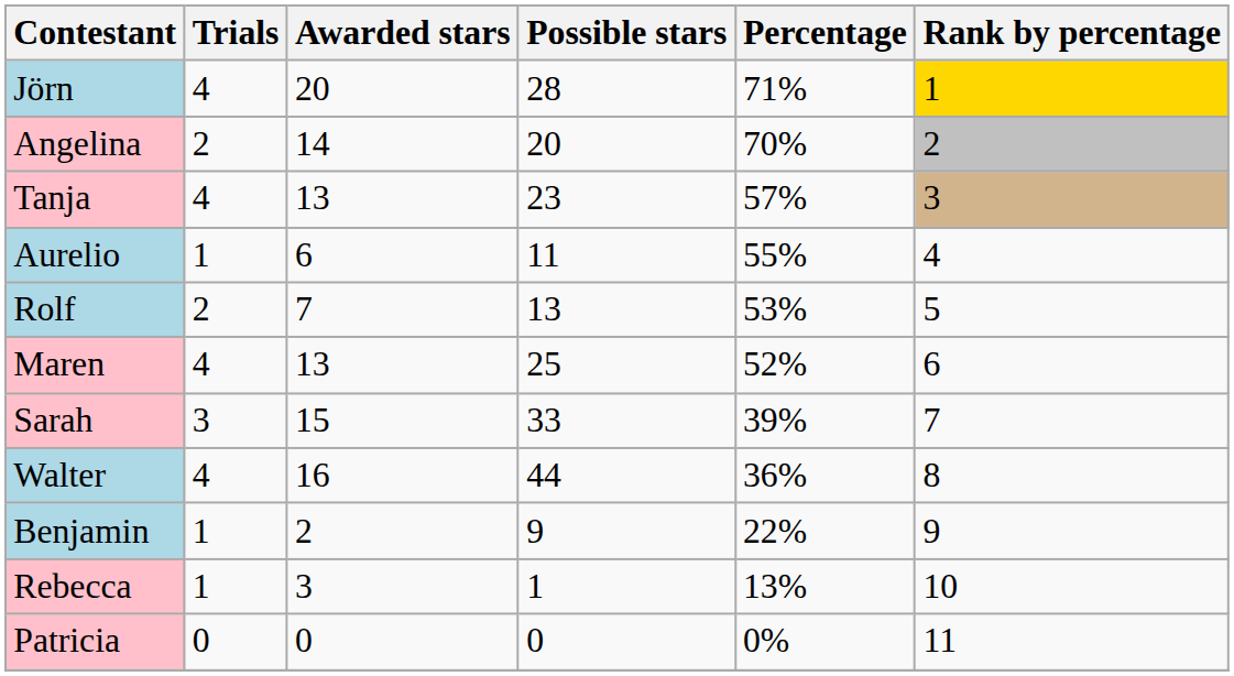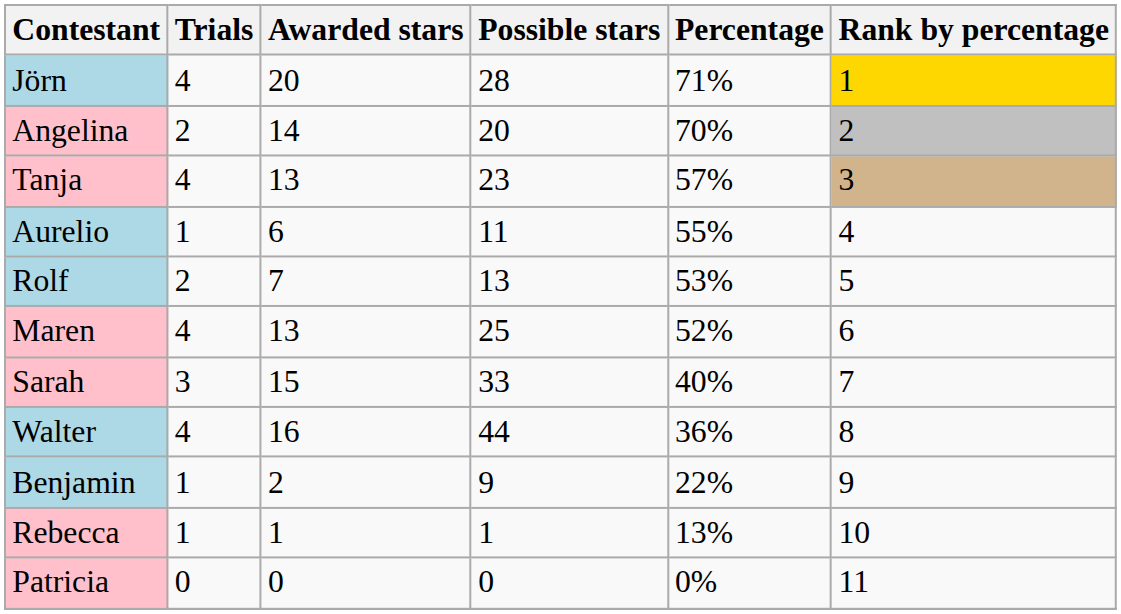Sarah | Percentage: 39% -> 40%
Rebecca | Awarded stars: 3 -> 1
